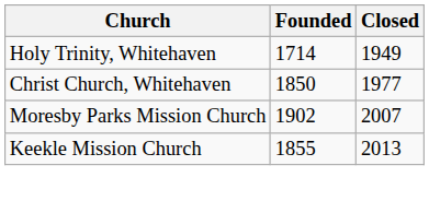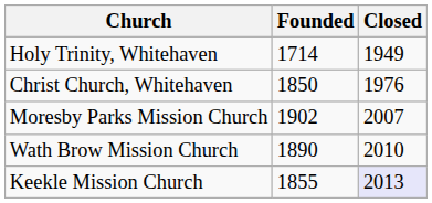Christ Church, Whitehaven | Closed: 1977 -> 1976
+ row: Wath Brow Mission Church | 1890 | 2010
Keekle Mission Church | Closed: no background -> lavender background
